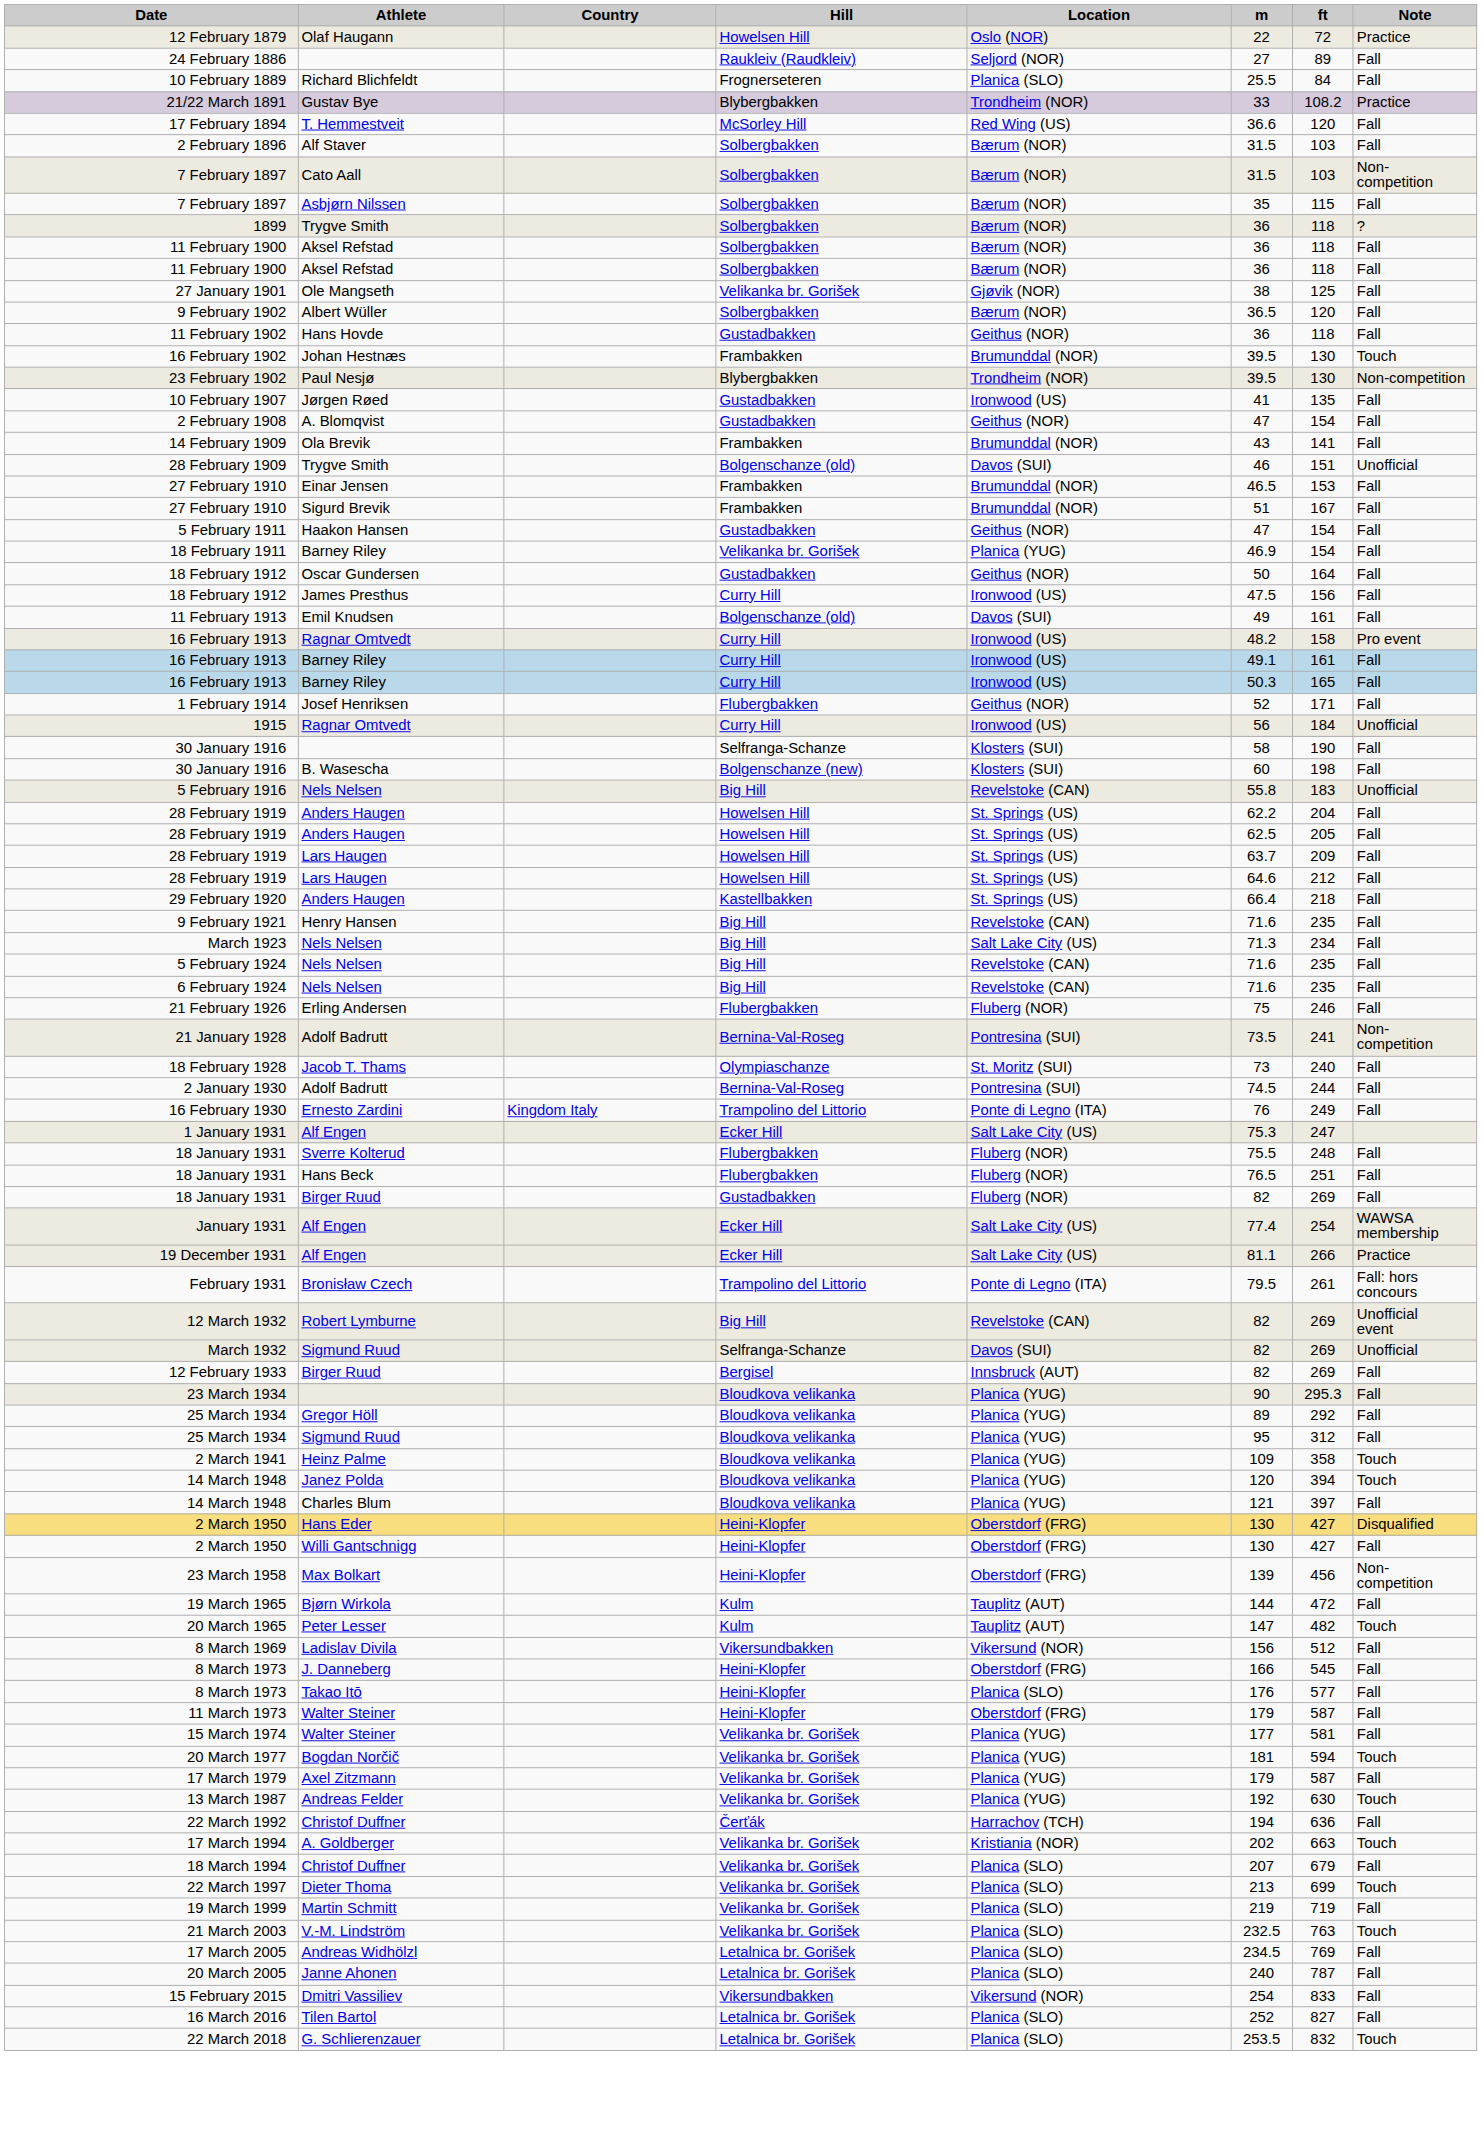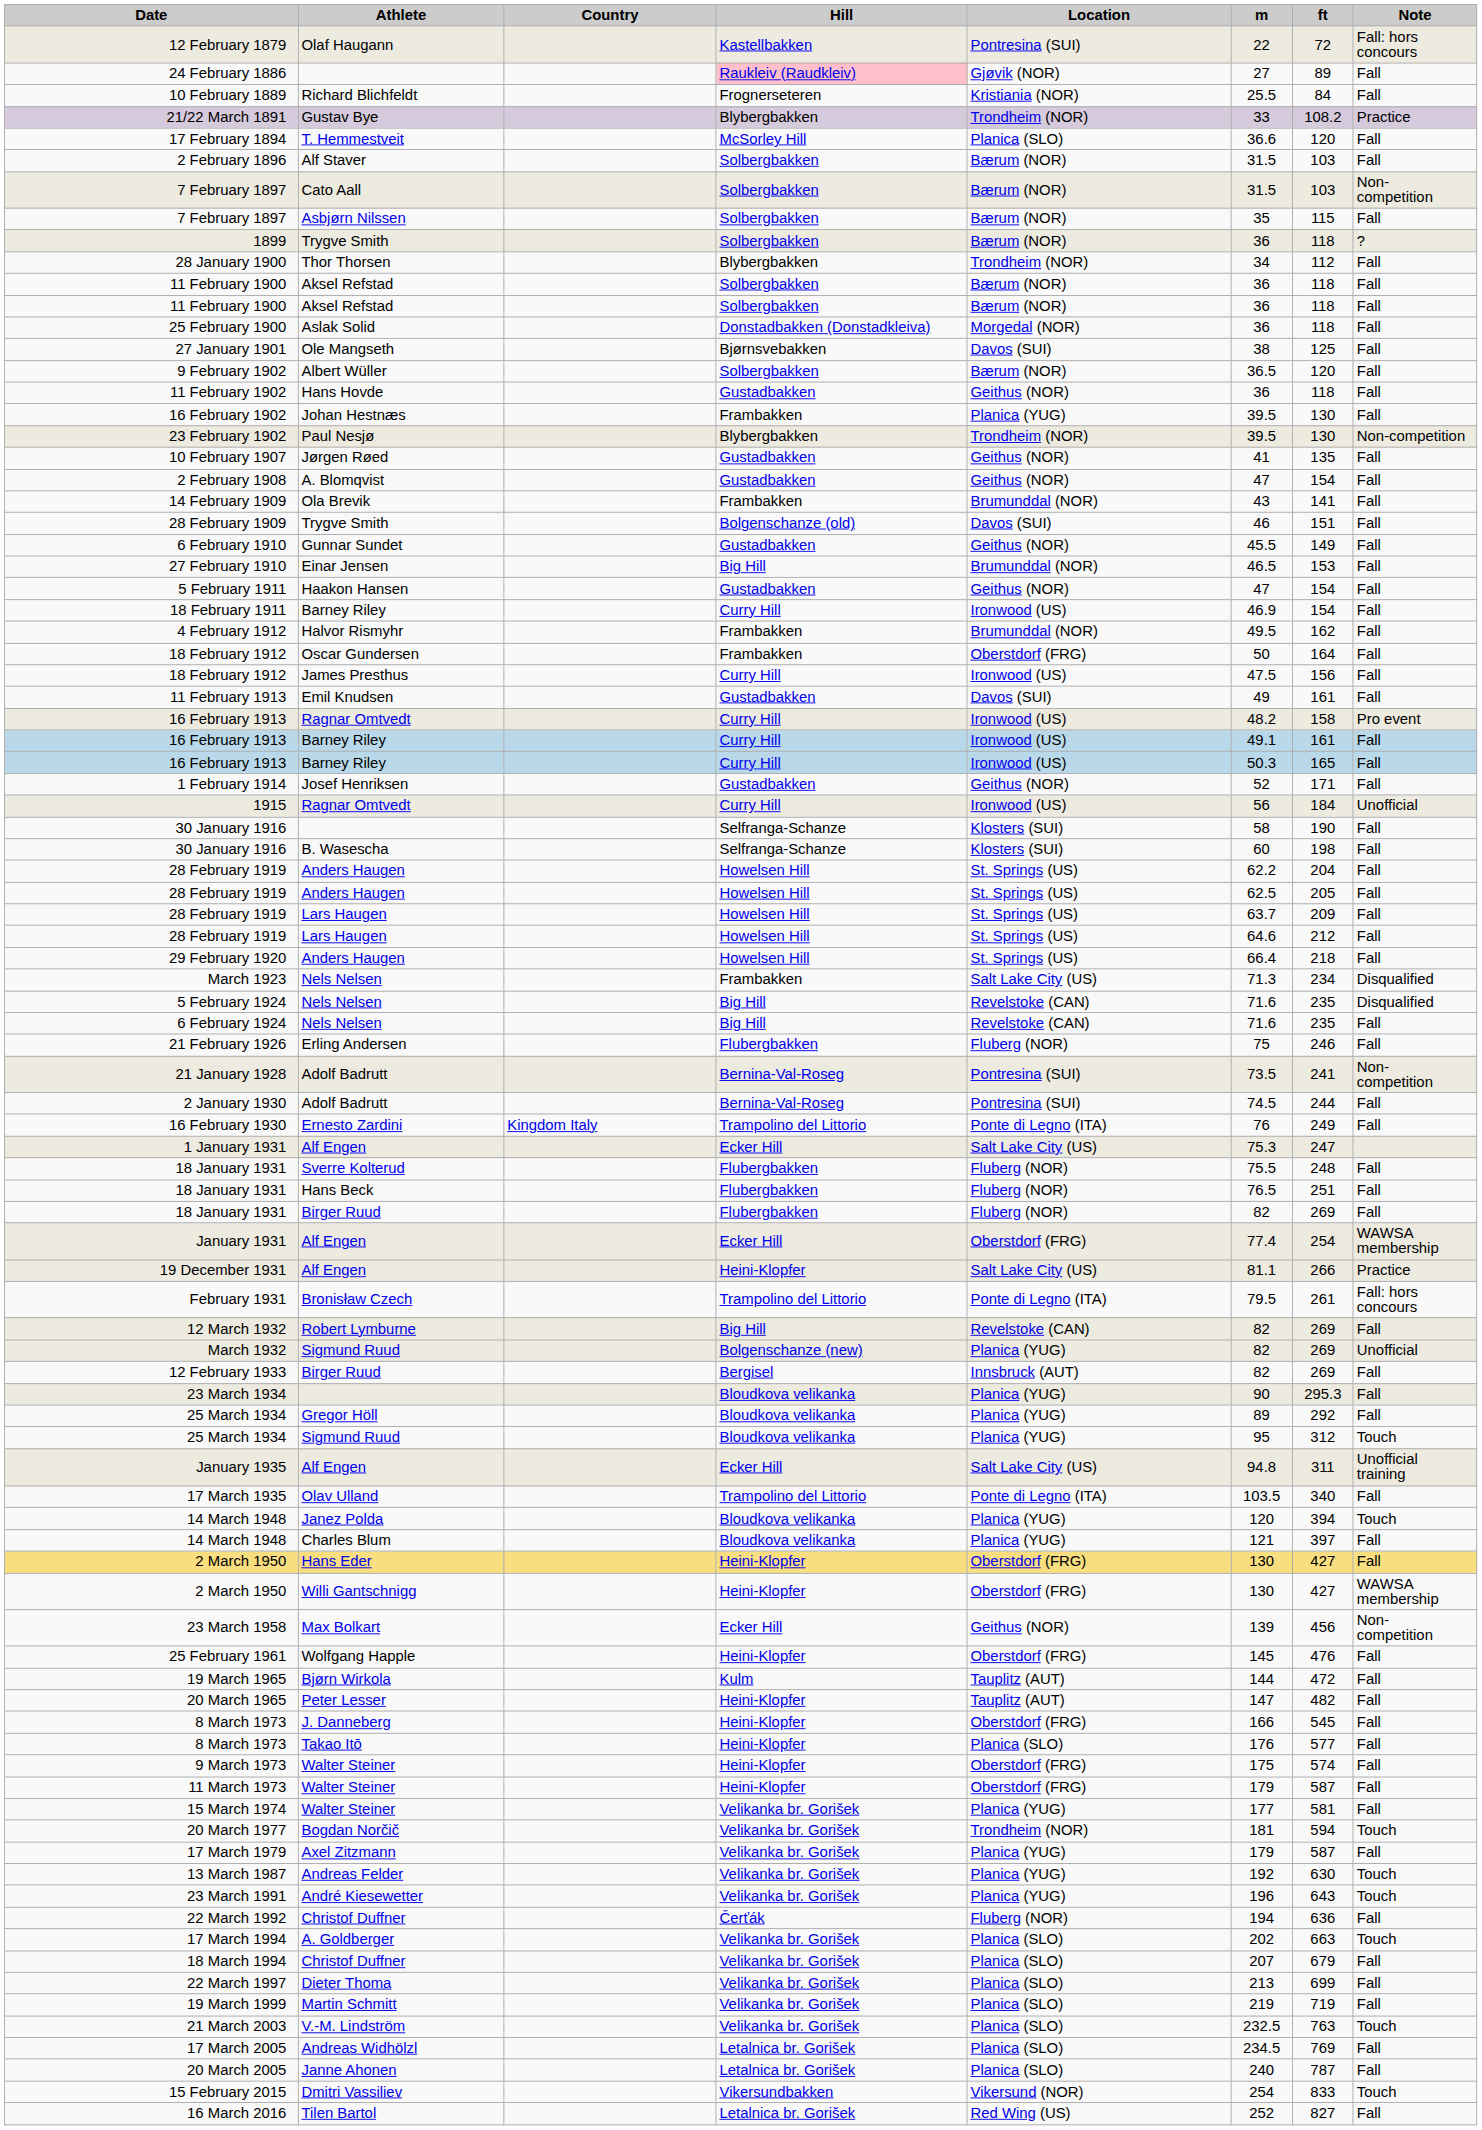12 February 1879 | Hill: Howelsen Hill -> Kastellbakken
12 February 1879 | Location: Oslo (NOR) -> Pontresina (SUI)
12 February 1879 | Note: Practice -> Fall: hors concours
24 February 1886 | Hill: no background -> pink background
24 February 1886 | Location: Seljord (NOR) -> Gjøvik (NOR)
10 February 1889 | Location: Planica (SLO) -> Kristiania (NOR)
17 February 1894 | Location: Red Wing (US) -> Planica (SLO)
+ row: 28 January 1900 | Thor Thorsen | Blybergbakken | Trondheim (NOR) | 34 | 112 | Fall
+ row: 25 February 1900 | Aslak Solid | Donstadbakken (Donstadkleiva) | Morgedal (NOR) | 36 | 118 | Fall
27 January 1901 | Hill: Velikanka br. Gorišek -> Bjørnsvebakken
27 January 1901 | Location: Gjøvik (NOR) -> Davos (SUI)
16 February 1902 | Location: Brumunddal (NOR) -> Planica (YUG)
16 February 1902 | Note: Touch -> Fall
10 February 1907 | Location: Ironwood (US) -> Geithus (NOR)
28 February 1909 | Note: Unofficial -> Fall
+ row: 6 February 1910 | Gunnar Sundet | Gustadbakken | Geithus (NOR) | 45.5 | 149 | Fall
27 February 1910 / Einar Jensen | Hill: Frambakken -> Big Hill
- row: 27 February 1910 | Sigurd Brevik | Frambakken | Brumunddal (NOR) | 51 | 167 | Fall
18 February 1911 | Hill: Velikanka br. Gorišek -> Curry Hill
18 February 1911 | Location: Planica (YUG) -> Ironwood (US)
+ row: 4 February 1912 | Halvor Rismyhr | Frambakken | Brumunddal (NOR) | 49.5 | 162 | Fall
18 February 1912 / Oscar Gundersen | Hill: Gustadbakken -> Frambakken
18 February 1912 / Oscar Gundersen | Location: Geithus (NOR) -> Oberstdorf (FRG)
11 February 1913 | Hill: Bolgenschanze (old) -> Gustadbakken
1 February 1914 | Hill: Flubergbakken -> Gustadbakken
30 January 1916 / B. Wasescha | Hill: Bolgenschanze (new) -> Selfranga-Schanze
- row: 5 February 1916 | Nels Nelsen | Big Hill | Revelstoke (CAN) | 55.8 | 183 | Unofficial
29 February 1920 | Hill: Kastellbakken -> Howelsen Hill
- row: 9 February 1921 | Henry Hansen | Big Hill | Revelstoke (CAN) | 71.6 | 235 | Fall
March 1923 | Hill: Big Hill -> Frambakken
March 1923 | Note: Fall -> Disqualified
5 February 1924 | Note: Fall -> Disqualified
- row: 18 February 1928 | Jacob T. Thams | Olympiaschanze | St. Moritz (SUI) | 73 | 240 | Fall
18 January 1931 / Birger Ruud | Hill: Gustadbakken -> Flubergbakken
January 1931 | Location: Salt Lake City (US) -> Oberstdorf (FRG)
19 December 1931 | Hill: Ecker Hill -> Heini-Klopfer
12 March 1932 | Note: Unofficial event -> Fall
March 1932 | Hill: Selfranga-Schanze -> Bolgenschanze (new)
March 1932 | Location: Davos (SUI) -> Planica (YUG)
25 March 1934 / Sigmund Ruud | Note: Fall -> Touch
+ row: January 1935 | Alf Engen | Ecker Hill | Salt Lake City (US) | 94.8 | 311 | Unofficial training
+ row: 17 March 1935 | Olav Ulland | Trampolino del Littorio | Ponte di Legno (ITA) | 103.5 | 340 | Fall
- row: 2 March 1941 | Heinz Palme | Bloudkova velikanka | Planica (YUG) | 109 | 358 | Touch
2 March 1950 / Hans Eder | Note: Disqualified -> Fall
2 March 1950 / Willi Gantschnigg | Note: Fall -> WAWSA membership
23 March 1958 | Hill: Heini-Klopfer -> Ecker Hill
23 March 1958 | Location: Oberstdorf (FRG) -> Geithus (NOR)
+ row: 25 February 1961 | Wolfgang Happle | Heini-Klopfer | Oberstdorf (FRG) | 145 | 476 | Fall
20 March 1965 | Hill: Kulm -> Heini-Klopfer
20 March 1965 | Note: Touch -> Fall
- row: 8 March 1969 | Ladislav Divila | Vikersundbakken | Vikersund (NOR) | 156 | 512 | Fall
+ row: 9 March 1973 | Walter Steiner | Heini-Klopfer | Oberstdorf (FRG) | 175 | 574 | Fall
20 March 1977 | Location: Planica (YUG) -> Trondheim (NOR)
+ row: 23 March 1991 | André Kiesewetter | Velikanka br. Gorišek | Planica (YUG) | 196 | 643 | Touch
22 March 1992 | Location: Harrachov (TCH) -> Fluberg (NOR)
17 March 1994 | Location: Kristiania (NOR) -> Planica (SLO)
22 March 1997 | Note: Touch -> Fall
15 February 2015 | Note: Fall -> Touch
16 March 2016 | Location: Planica (SLO) -> Red Wing (US)
- row: 22 March 2018 | G. Schlierenzauer | Letalnica br. Gorišek | Planica (SLO) | 253.5 | 832 | Touch
